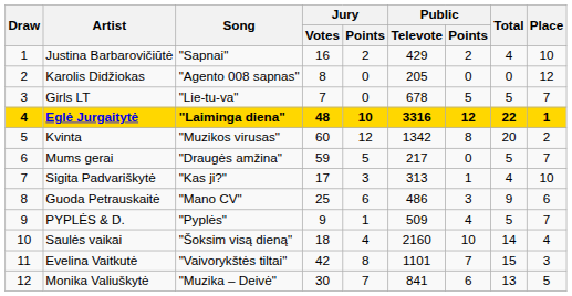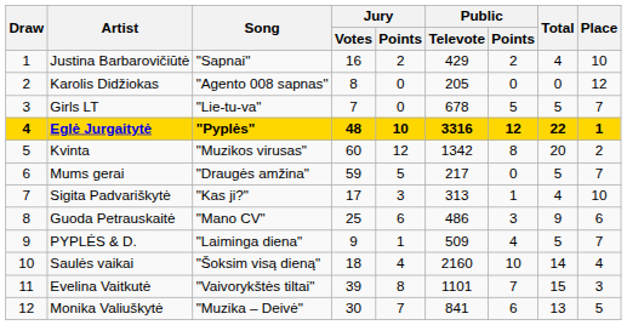Eglė Jurgaitytė | Song: "Laiminga diena" -> "Pyplės"
PYPLĖS & D. | Song: "Pyplės" -> "Laiminga diena"
Evelina Vaitkutė | Jury / Votes: 42 -> 39
